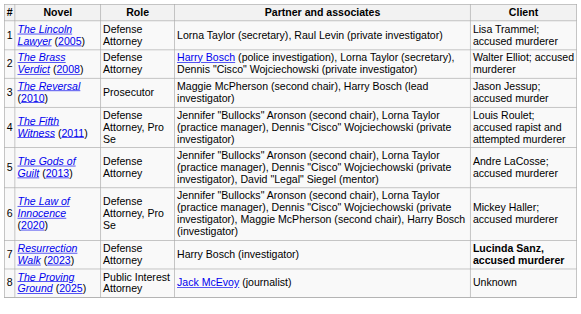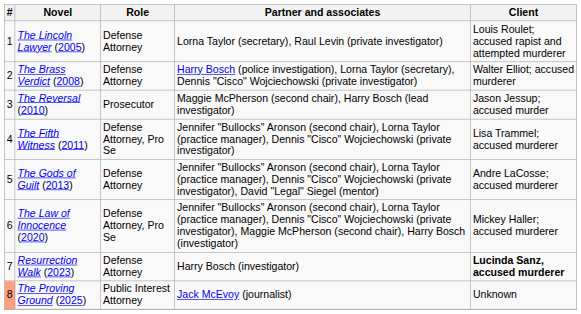The Lincoln Lawyer (2005) | Client: Lisa Trammel; accused murderer -> Louis Roulet; accused rapist and attempted murderer
The Fifth Witness (2011) | Client: Louis Roulet; accused rapist and attempted murderer -> Lisa Trammel; accused murderer
The Proving Ground (2025) | #: no background -> lightsalmon background
